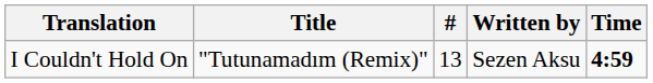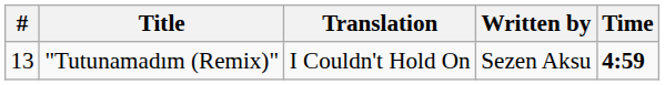columns swapped: # <-> Translation
